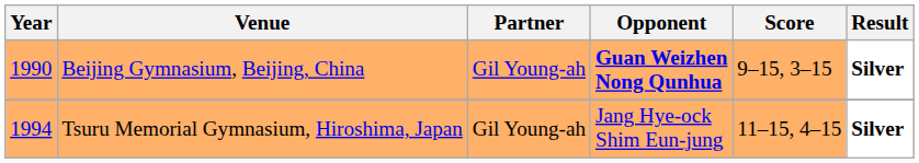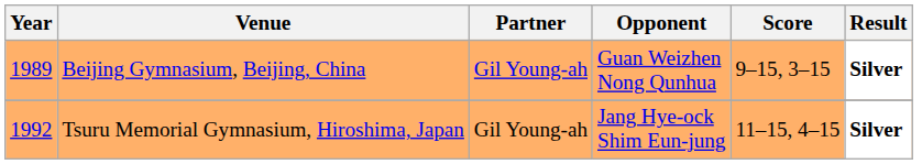Beijing Gymnasium, Beijing, China | Year: 1990 -> 1989
Beijing Gymnasium, Beijing, China | Opponent: bold -> normal
Tsuru Memorial Gymnasium, Hiroshima, Japan | Year: 1994 -> 1992
